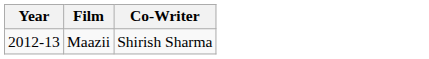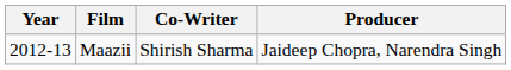+ column: Producer | Jaideep Chopra, Narendra Singh
